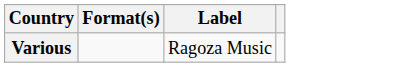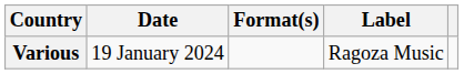+ column: Date | 19 January 2024
